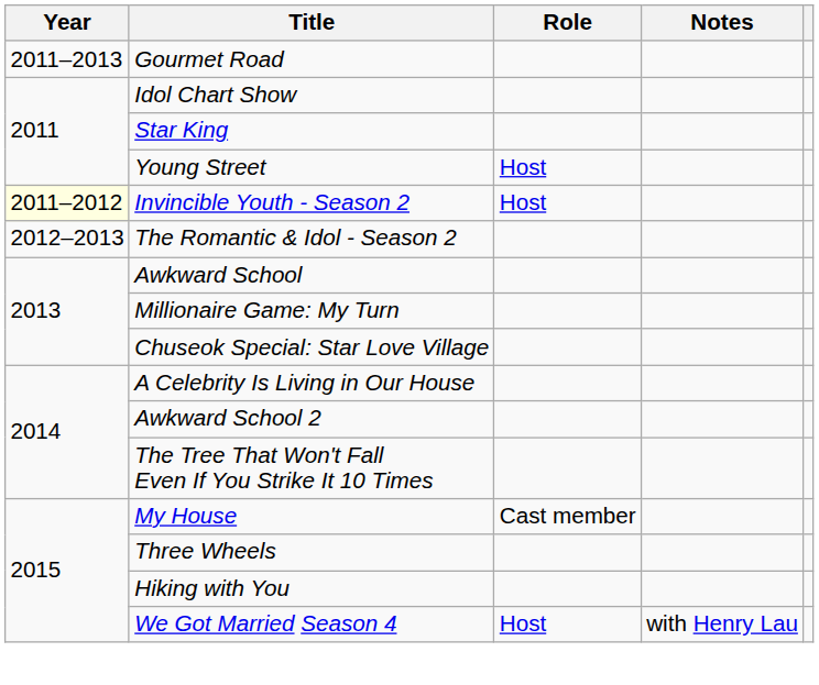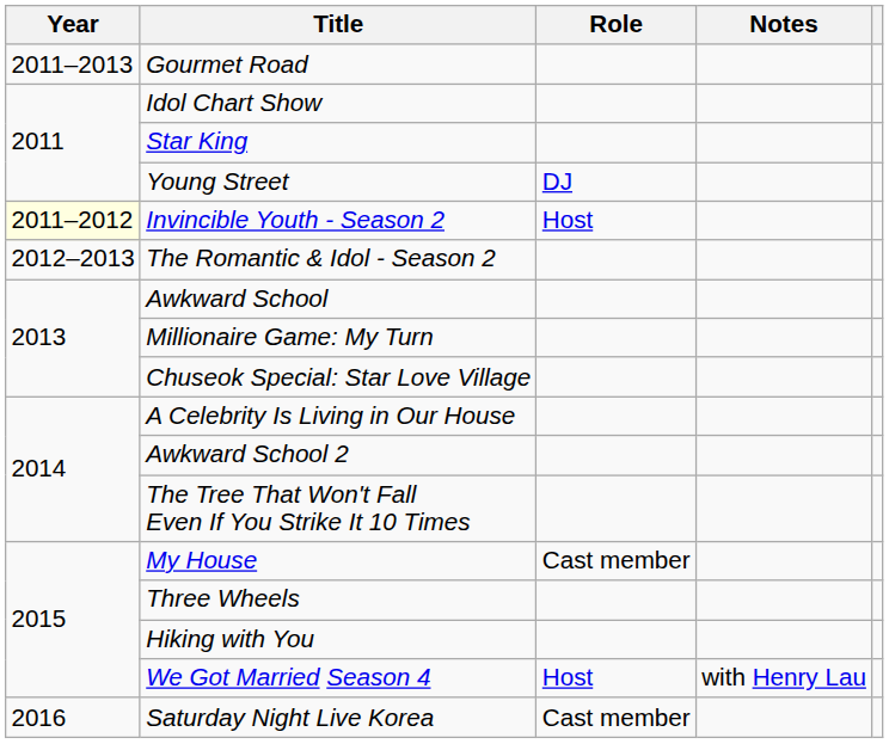Young Street | Role: Host -> DJ
+ row: 2016 | Saturday Night Live Korea | Cast member
